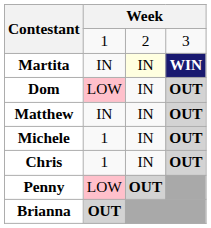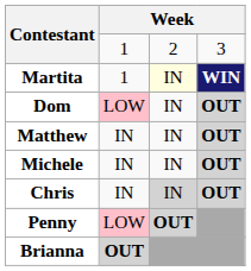Martita | column 2: IN -> 1
Michele | column 2: 1 -> IN
Chris | column 2: 1 -> IN
Chris | column 3: no background -> lightgrey background
